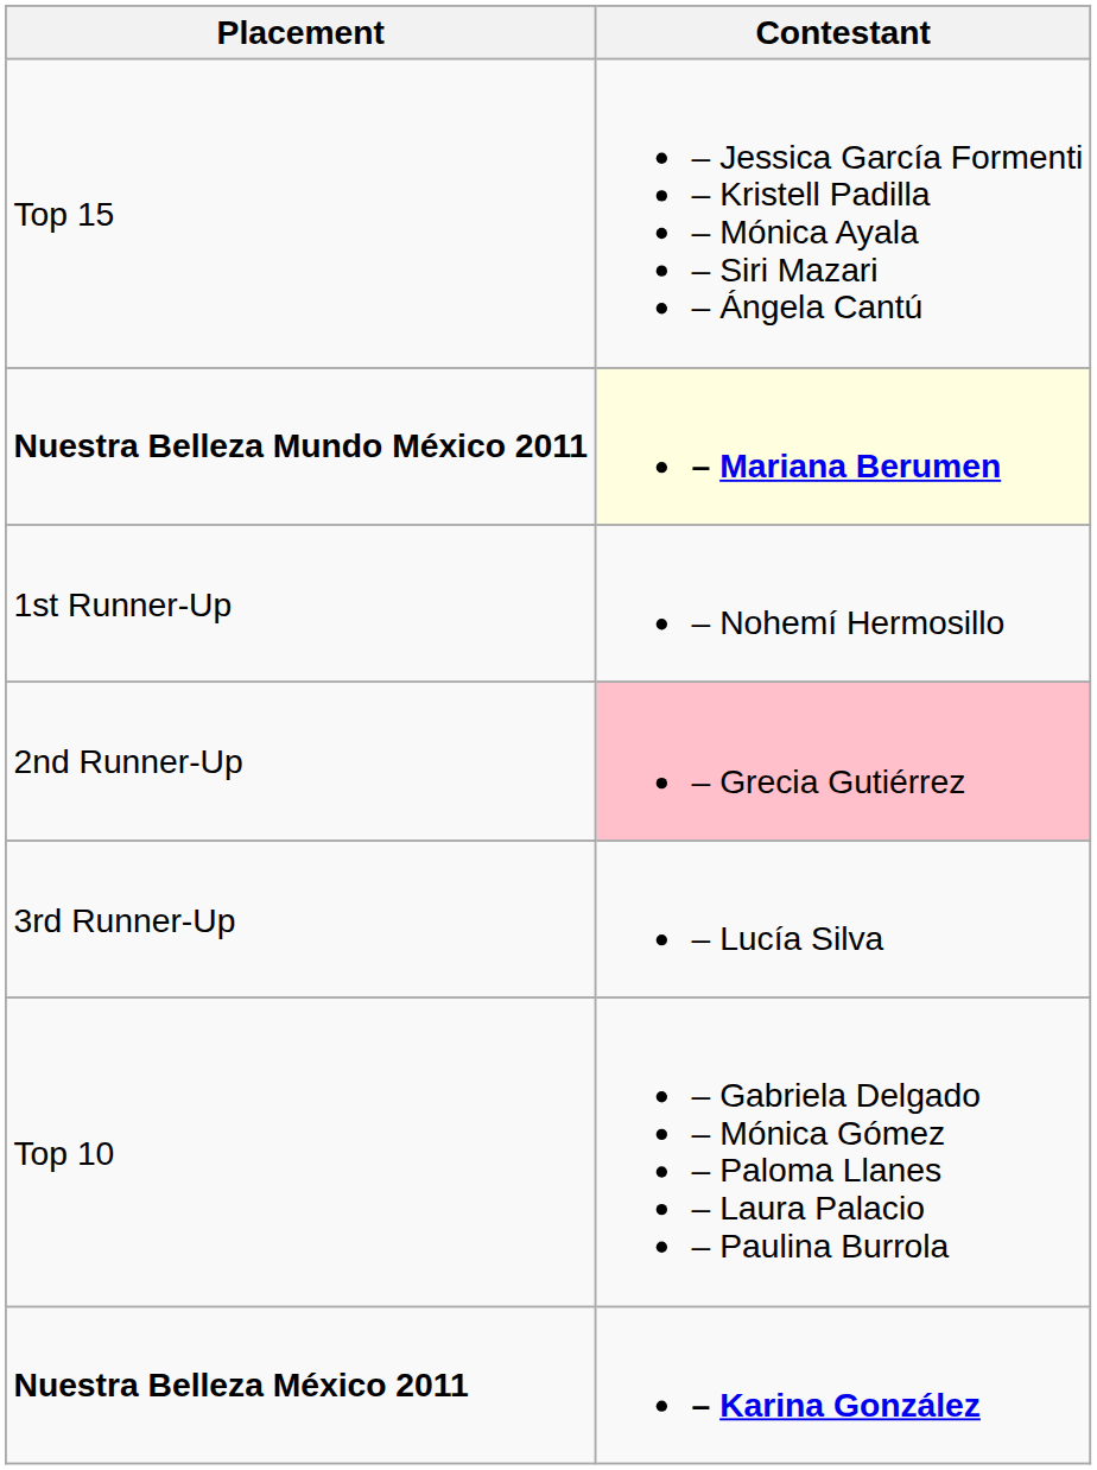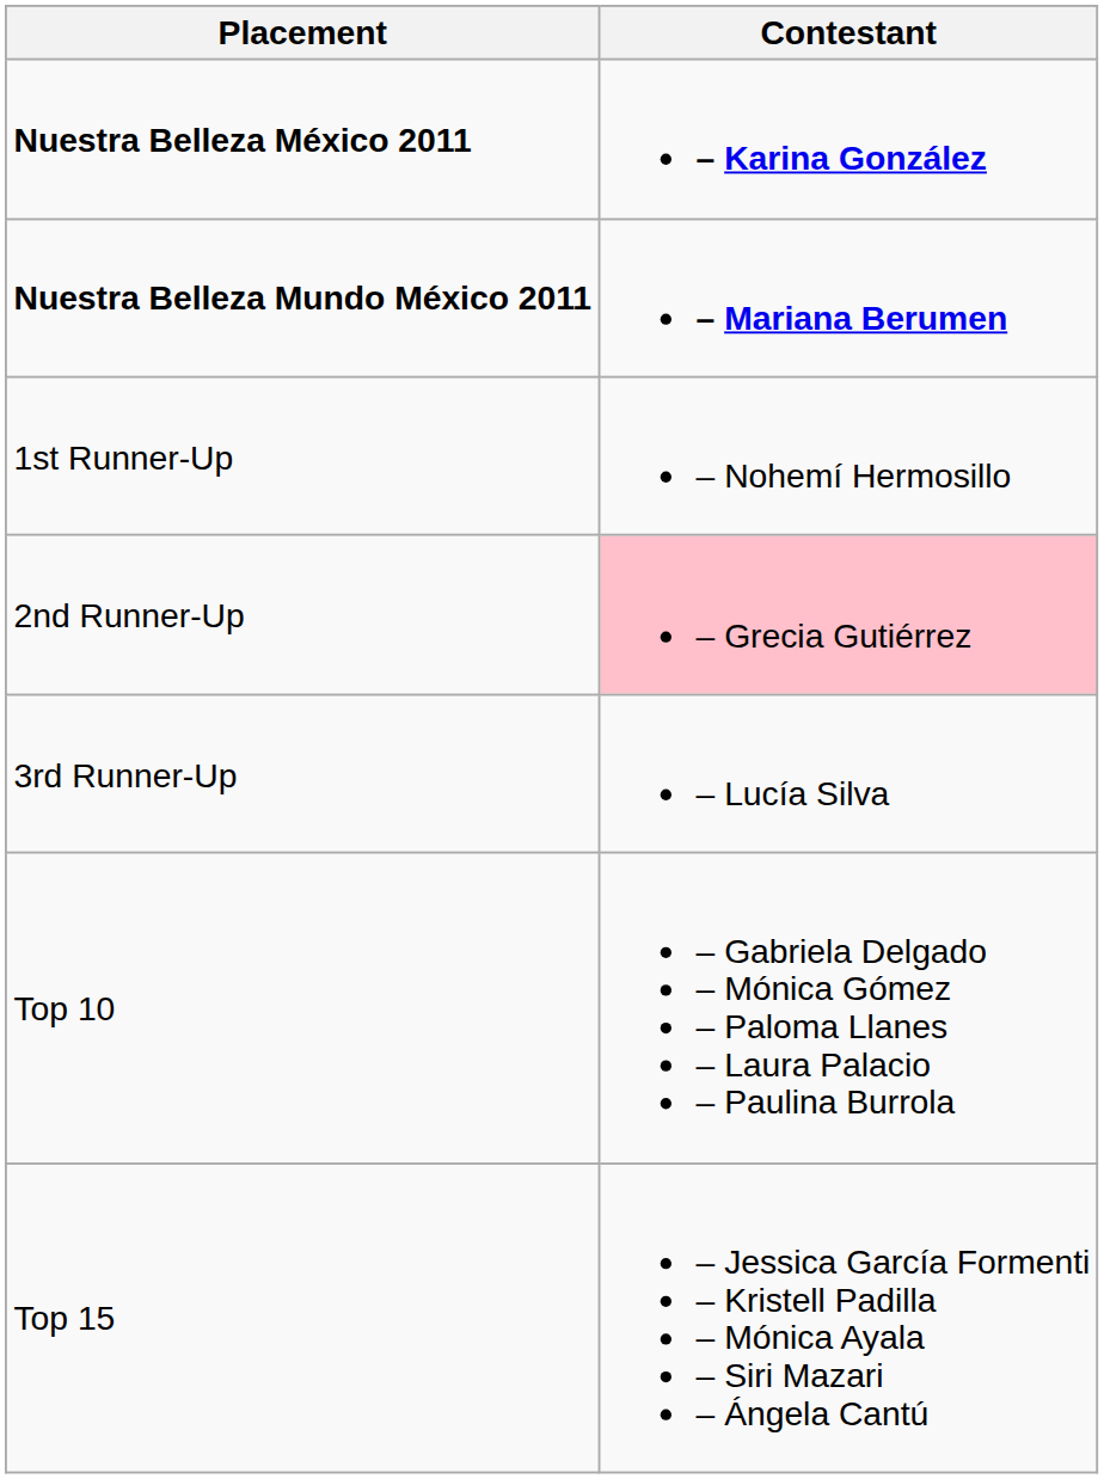rows swapped: Nuestra Belleza México 2011 <-> Top 15
Nuestra Belleza Mundo México 2011 | Contestant: lightyellow background -> no background
